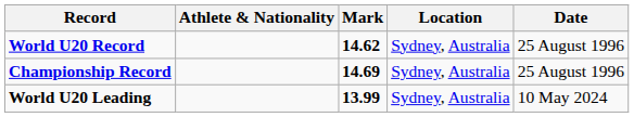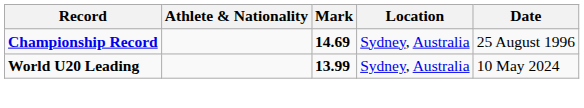- row: World U20 Record | 14.62 | Sydney, Australia | 25 August 1996
